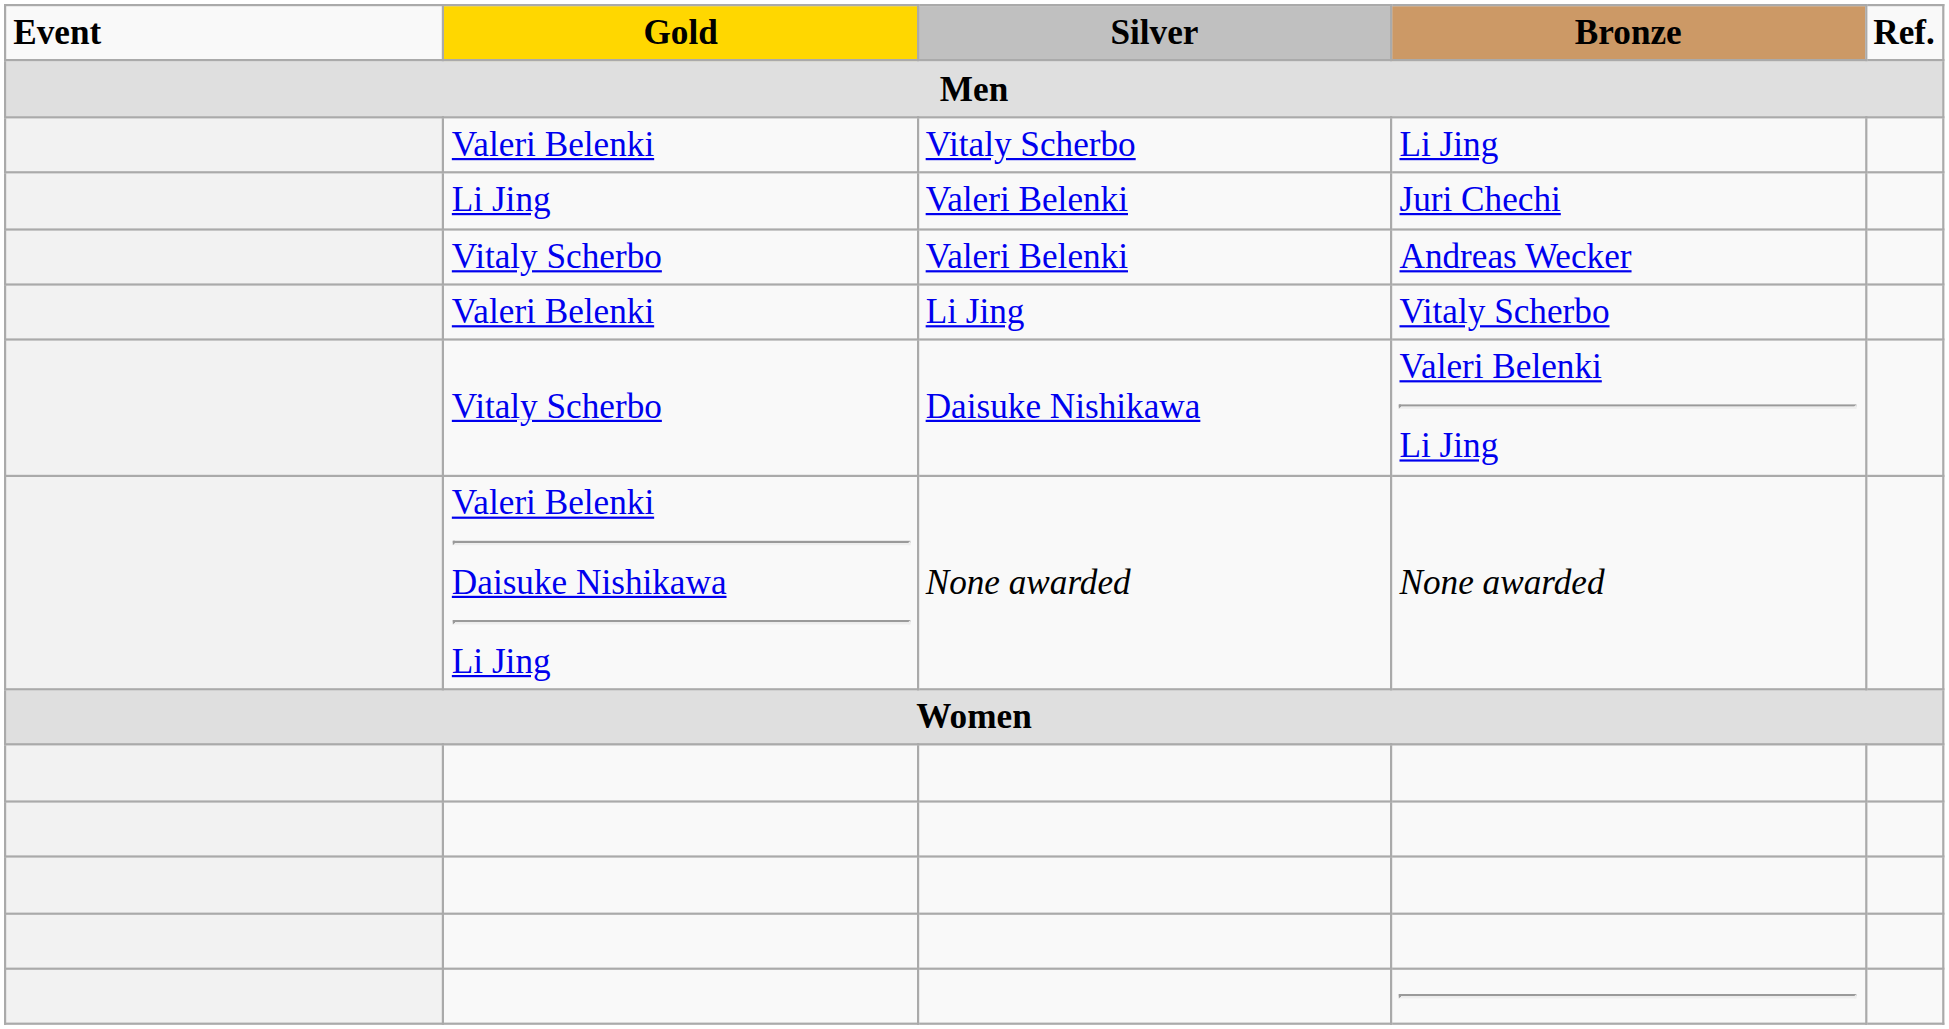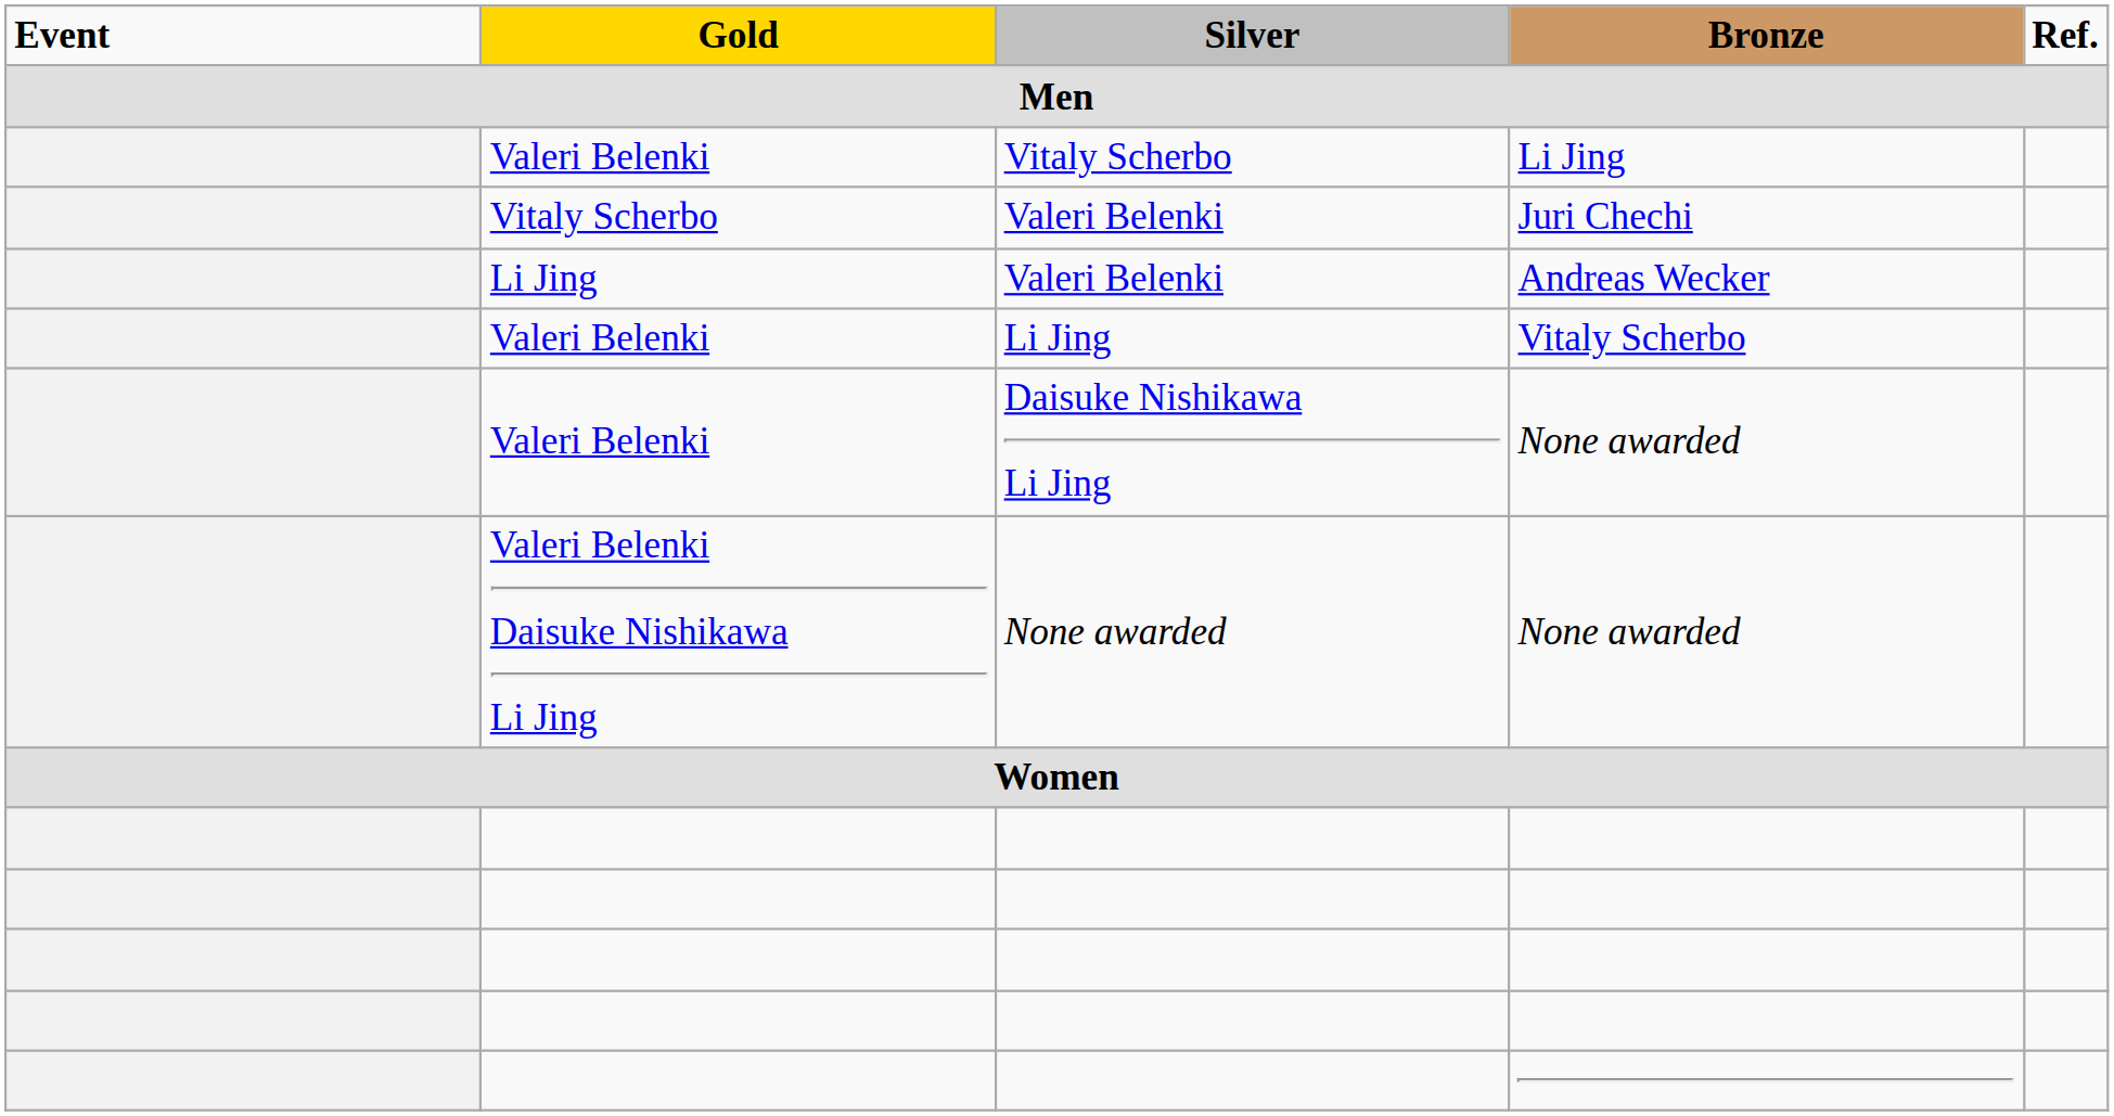Valeri Belenki / Juri Chechi | Gold: Li Jing -> Vitaly Scherbo
Valeri Belenki / Andreas Wecker | Gold: Vitaly Scherbo -> Li Jing
- row: Vitaly Scherbo | Daisuke Nishikawa | Valeri Belenki Li Jing
+ row: Valeri Belenki | Daisuke Nishikawa Li Jing | None awarded
